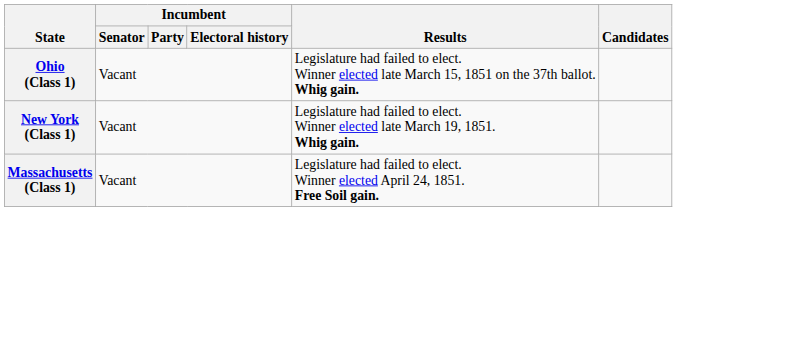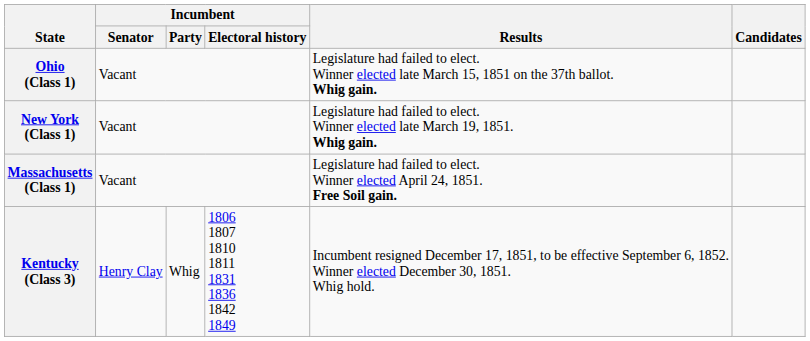+ row: Kentucky (Class 3) | Henry Clay | Whig | 1806 1807 1810 1811 1831 1836 1842 1849 | Incumbent resigned December 17, 1851, to be effective September 6, 1852. Winner elected December 30, 1851. Whig hold.
